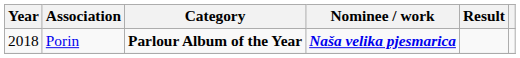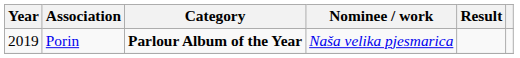Porin | Year: 2018 -> 2019
Porin | Nominee / work: bold -> normal
